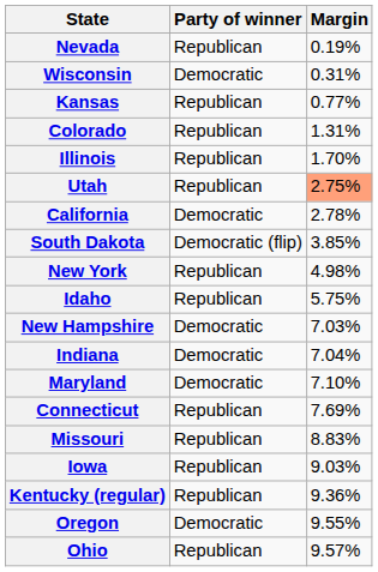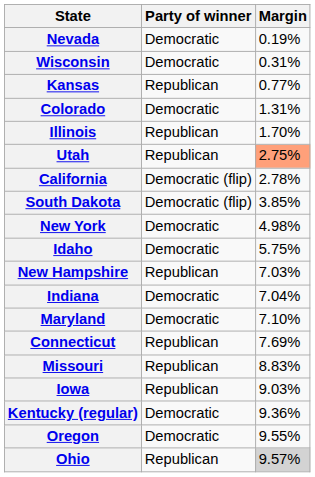Nevada | Party of winner: Republican -> Democratic
Colorado | Party of winner: Republican -> Democratic
California | Party of winner: Democratic -> Democratic (flip)
New York | Party of winner: Republican -> Democratic
Idaho | Party of winner: Republican -> Democratic
New Hampshire | Party of winner: Democratic -> Republican
Kentucky (regular) | Party of winner: Republican -> Democratic
Ohio | Margin: no background -> lightgrey background
